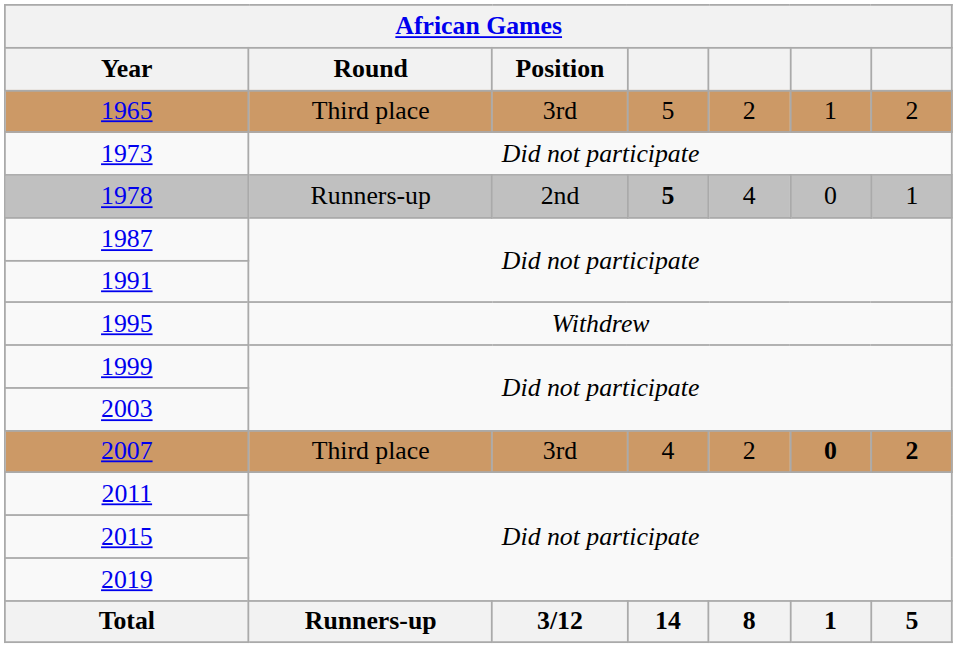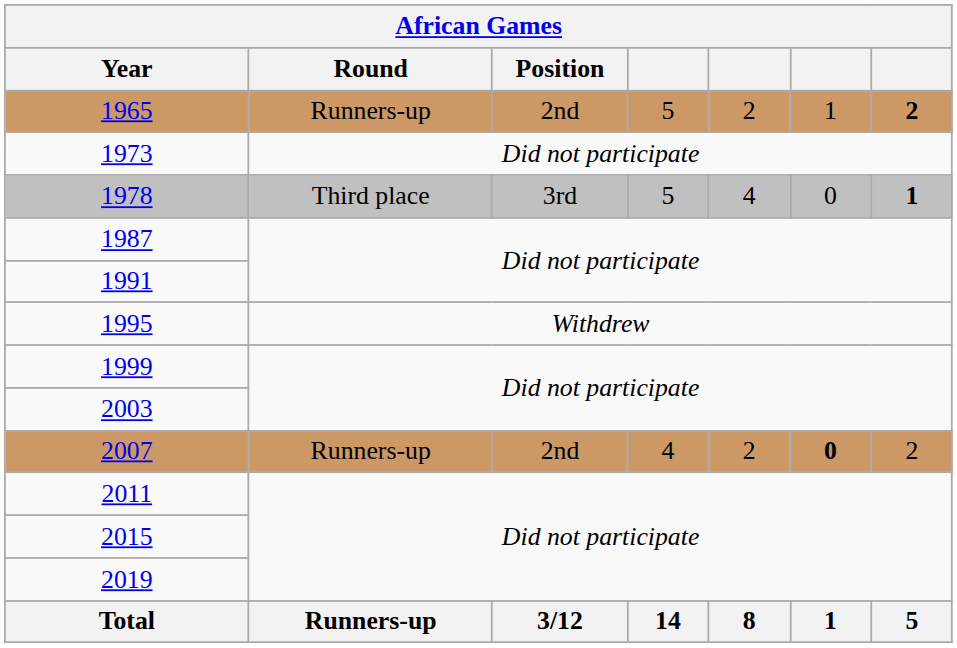1965 | Round: Third place -> Runners-up
1965 | Position: 3rd -> 2nd
1965 | column 7: normal -> bold
1978 | Round: Runners-up -> Third place
1978 | Position: 2nd -> 3rd
1978 | column 4: bold -> normal
1978 | column 7: normal -> bold
2007 | Round: Third place -> Runners-up
2007 | Position: 3rd -> 2nd
2007 | column 7: bold -> normal
